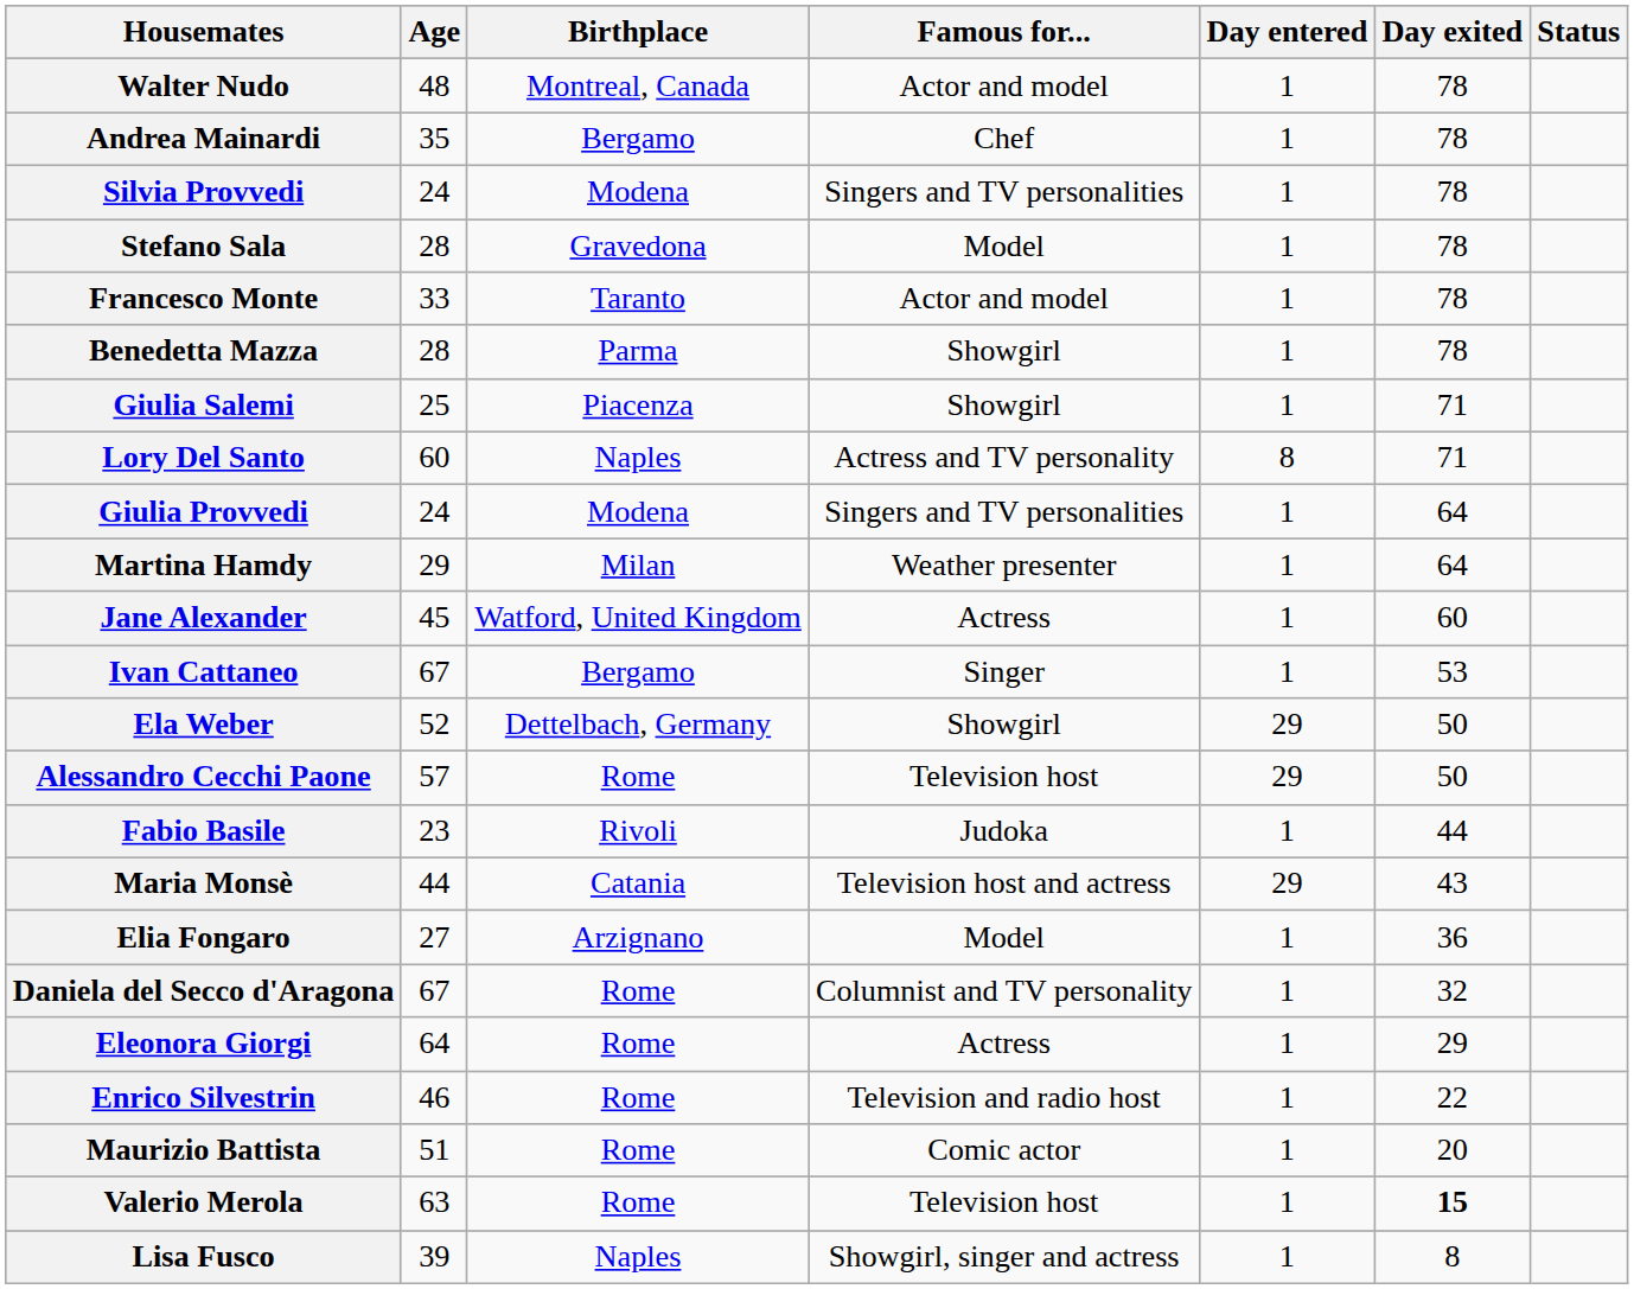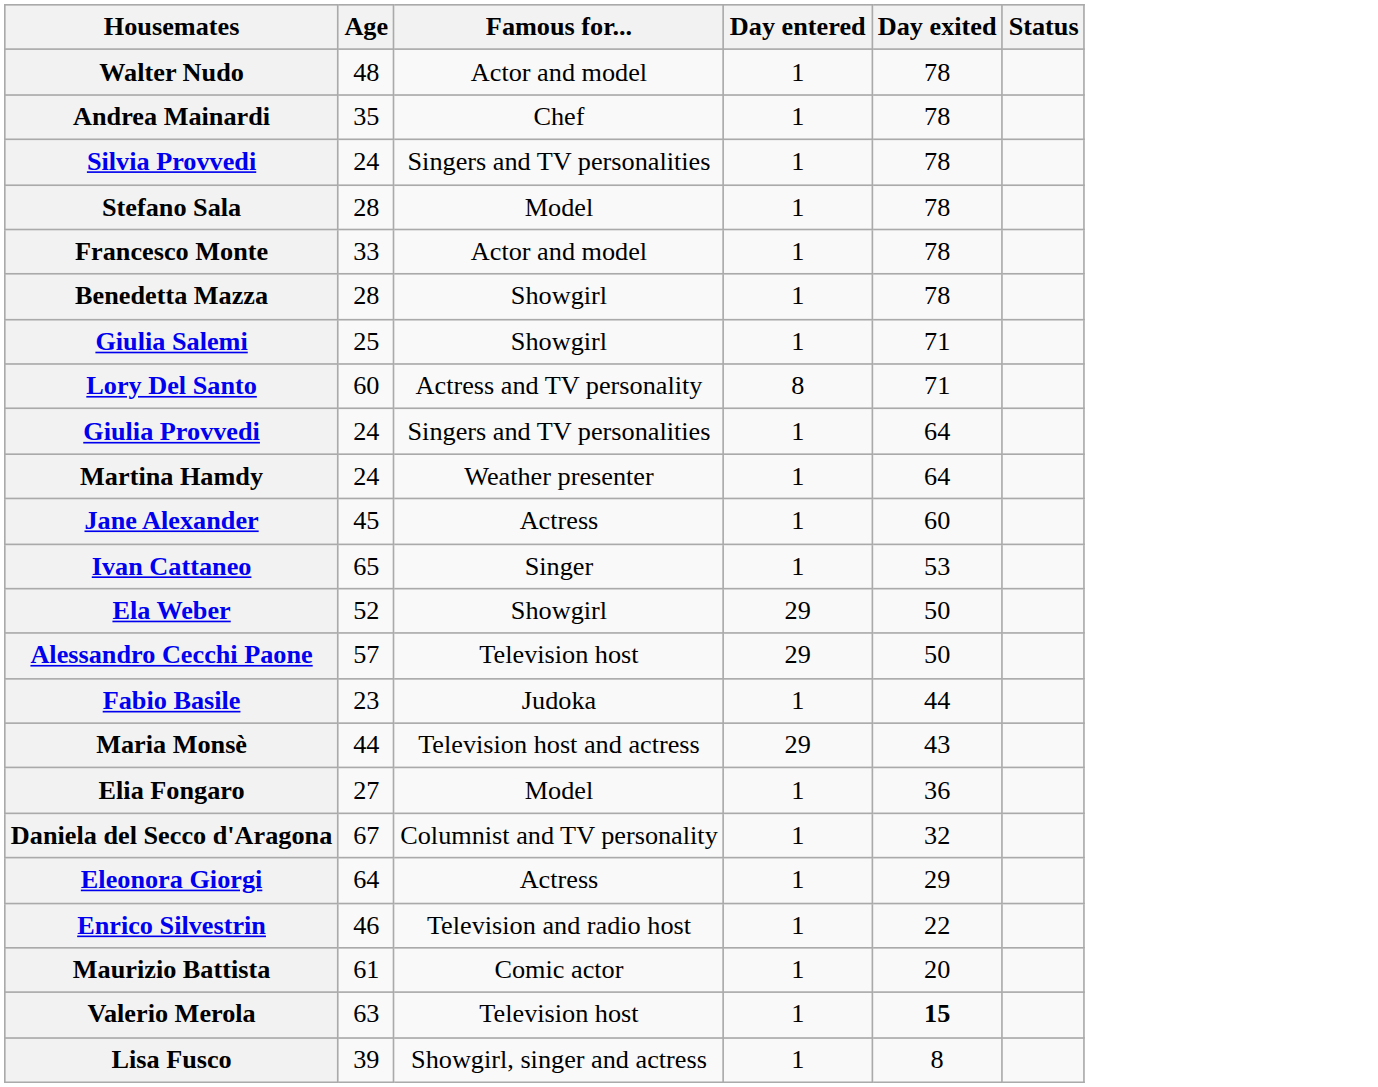- column: Birthplace | Montreal, Canada | Bergamo | Modena | Gravedona | Taranto | Parma | Piacenza | Naples | Modena | Milan | Watford, United Kingdom | Bergamo | Dettelbach, Germany | Rome | Rivoli | Catania | Arzignano | Rome | Rome | Rome | Rome | Rome | Naples
Martina Hamdy | Age: 29 -> 24
Ivan Cattaneo | Age: 67 -> 65
Maurizio Battista | Age: 51 -> 61
